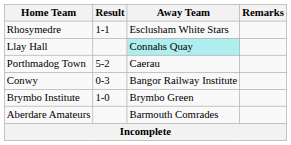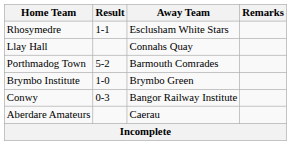Llay Hall | Away Team: paleturquoise background -> no background
Porthmadog Town | Away Team: Caerau -> Barmouth Comrades
rows swapped: Conwy <-> Brymbo Institute
Aberdare Amateurs | Away Team: Barmouth Comrades -> Caerau
